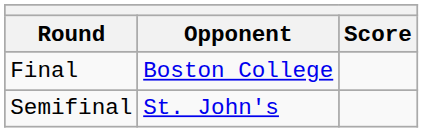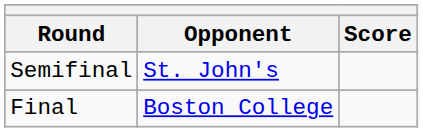rows swapped: Semifinal <-> Final
